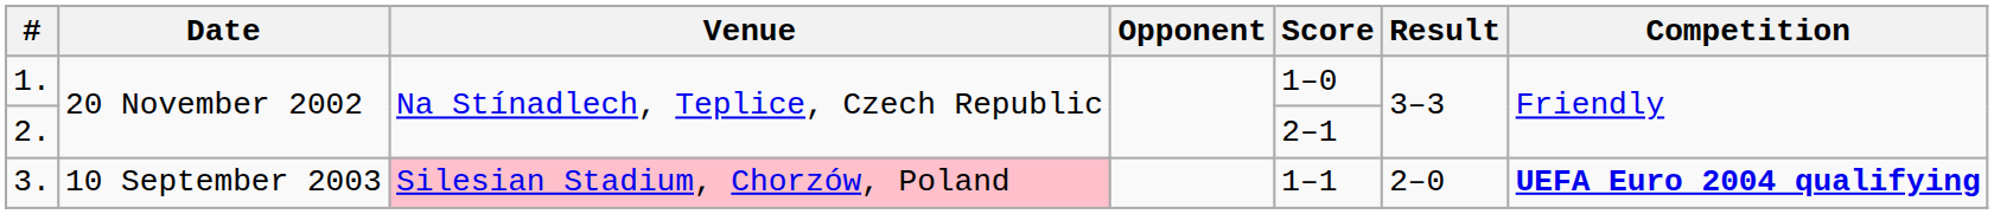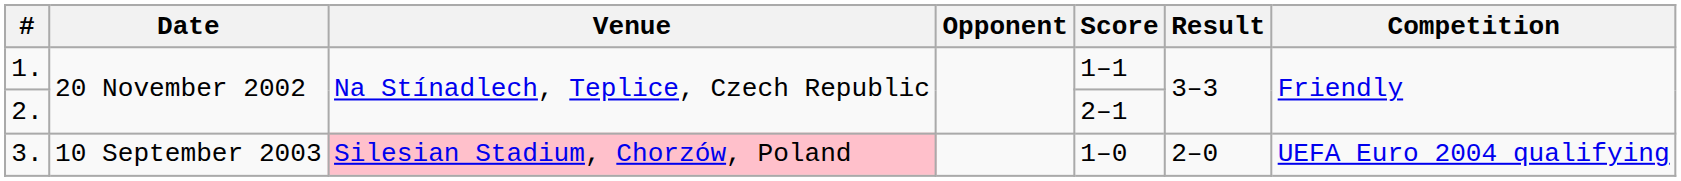1. | Score: 1–0 -> 1–1
3. | Score: 1–1 -> 1–0
3. | Competition: bold -> normal
